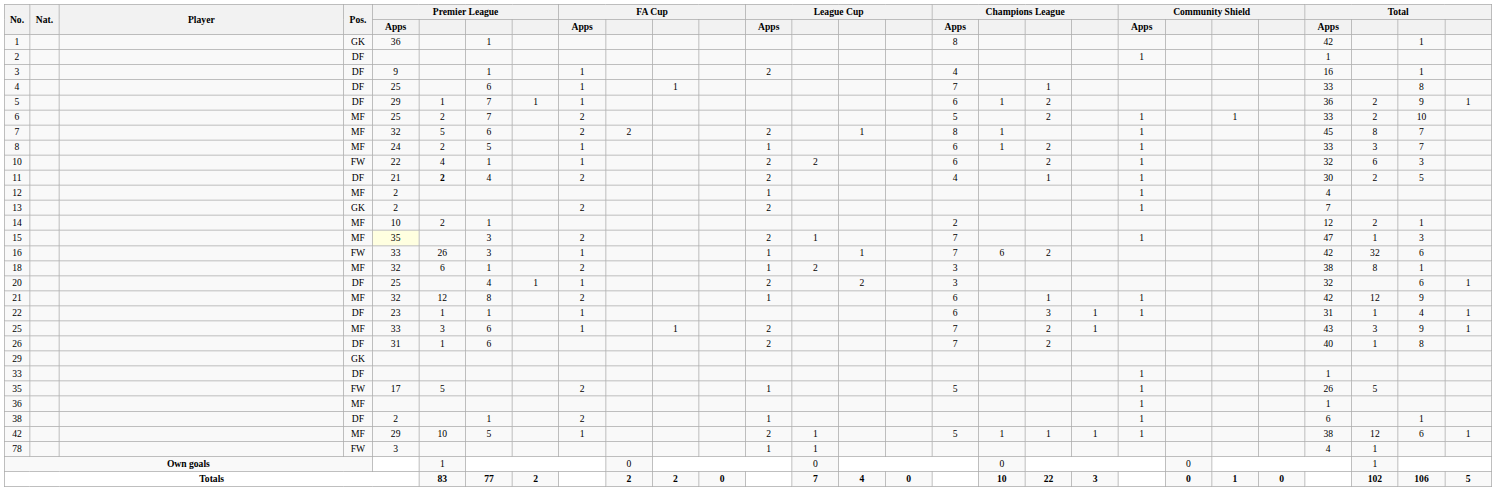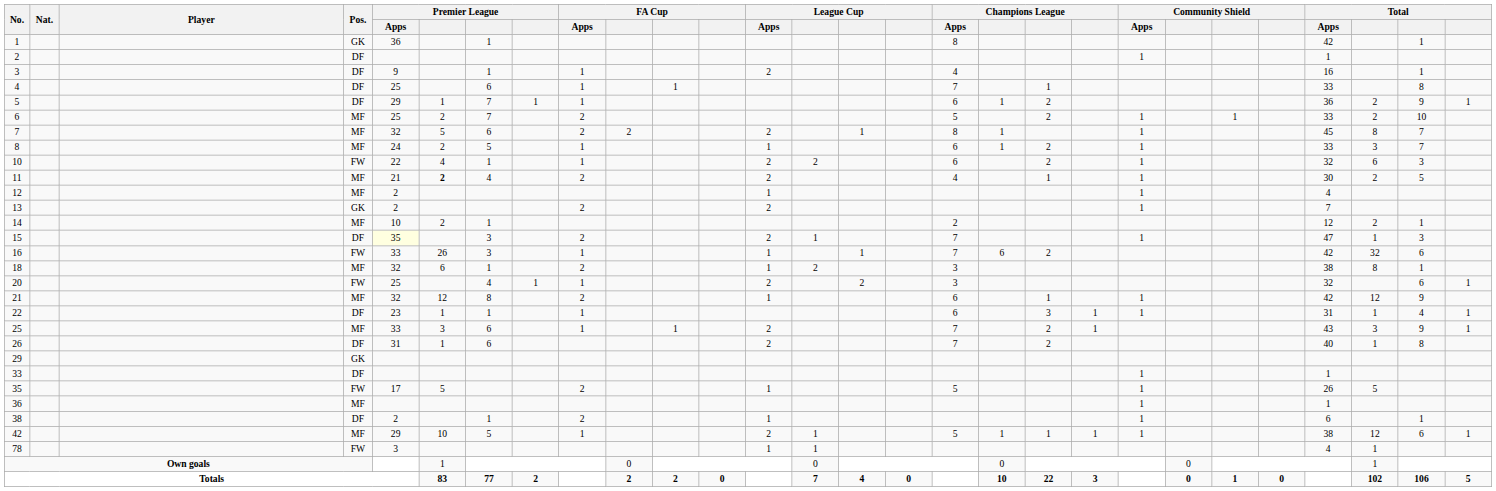11 | Pos.: DF -> MF
15 | Pos.: MF -> DF
20 | Pos.: DF -> FW
